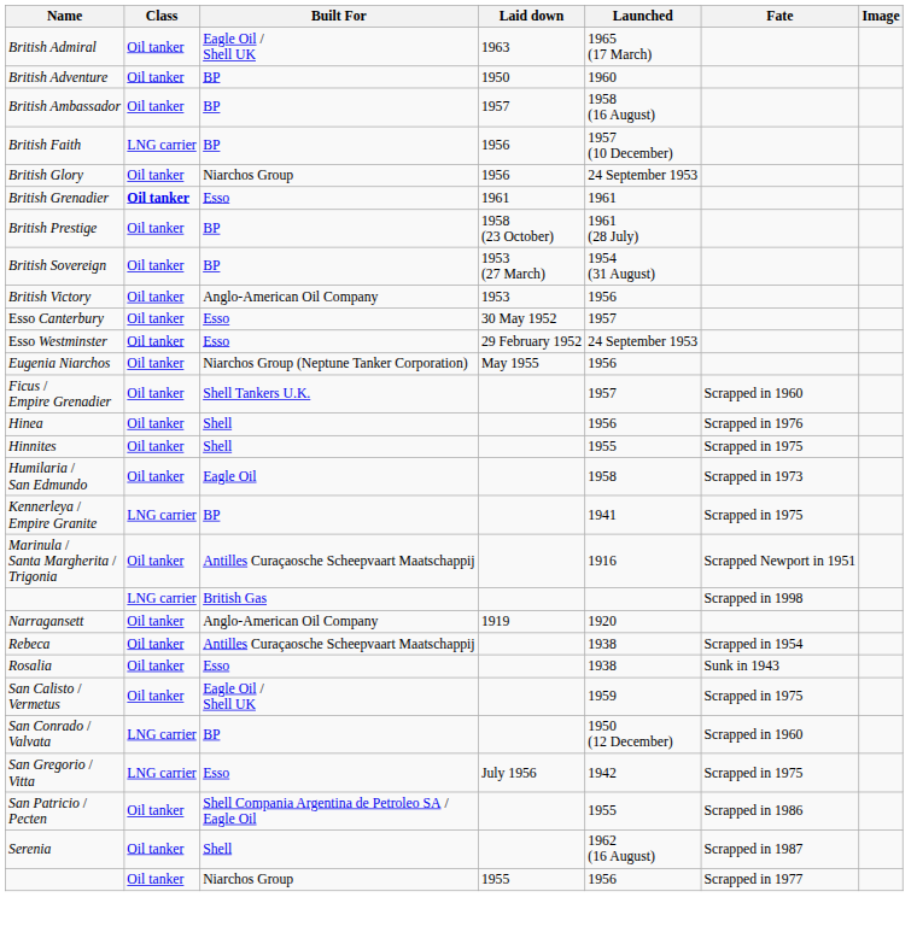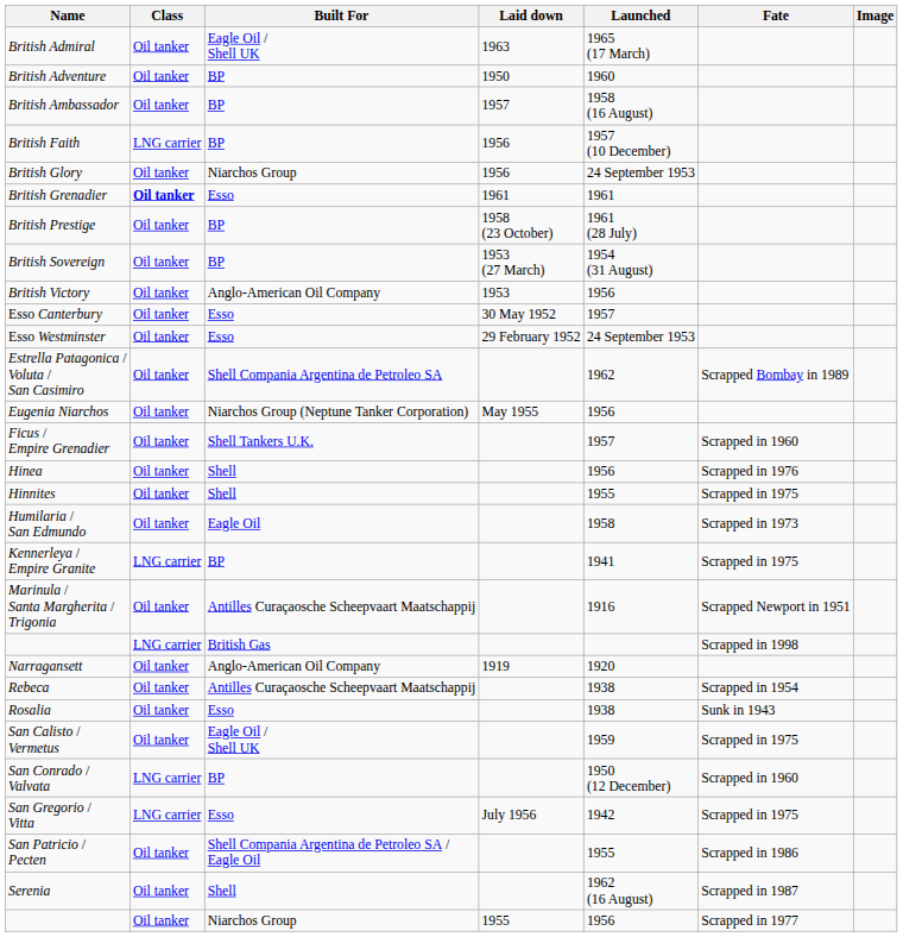+ row: Estrella Patagonica / Voluta / San Casimiro | Oil tanker | Shell Compania Argentina de Petroleo SA | 1962 | Scrapped Bombay in 1989
